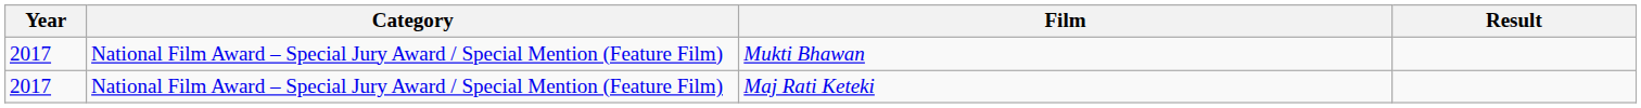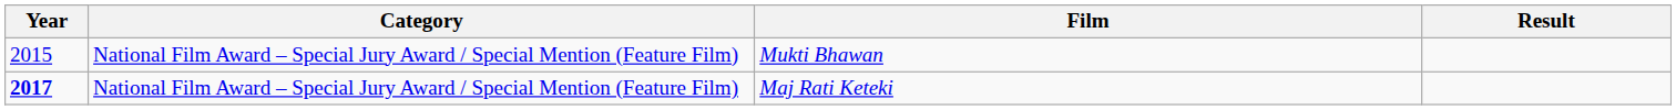Mukti Bhawan | Year: 2017 -> 2015
Maj Rati Keteki | Year: normal -> bold
